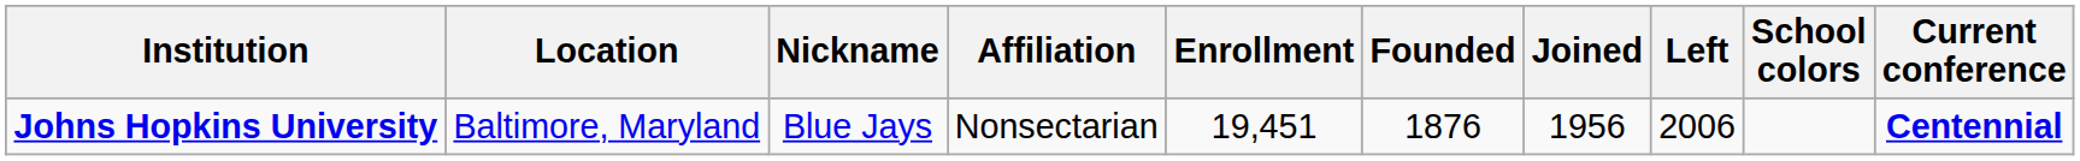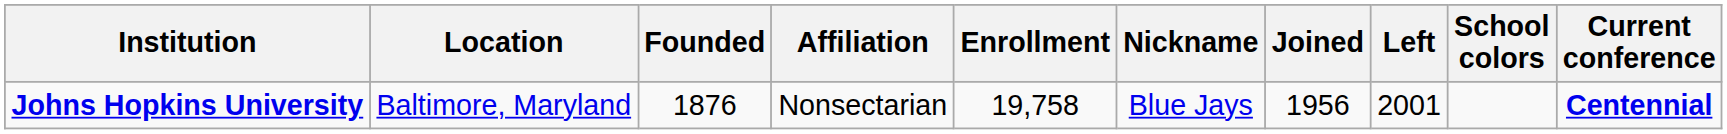columns swapped: Founded <-> Nickname
Johns Hopkins University | Enrollment: 19,451 -> 19,758
Johns Hopkins University | Left: 2006 -> 2001
